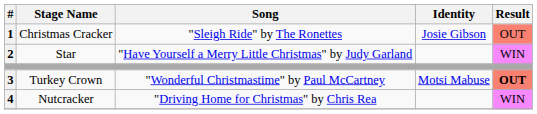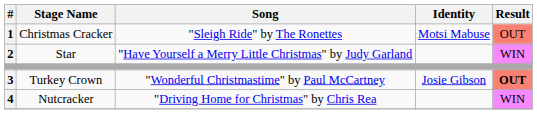Christmas Cracker | Identity: Josie Gibson -> Motsi Mabuse
Turkey Crown | Identity: Motsi Mabuse -> Josie Gibson
